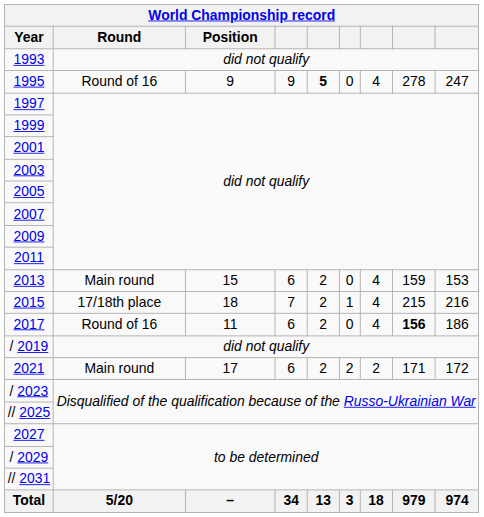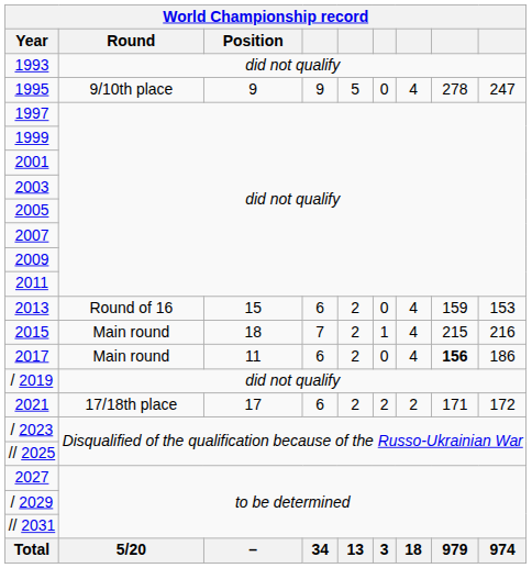1995 | Round: Round of 16 -> 9/10th place
1995 | column 5: bold -> normal
2013 | Round: Main round -> Round of 16
2015 | Round: 17/18th place -> Main round
2017 | Round: Round of 16 -> Main round
2021 | Round: Main round -> 17/18th place
